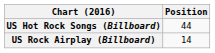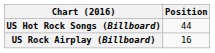US Rock Airplay (Billboard) | Position: 14 -> 16
